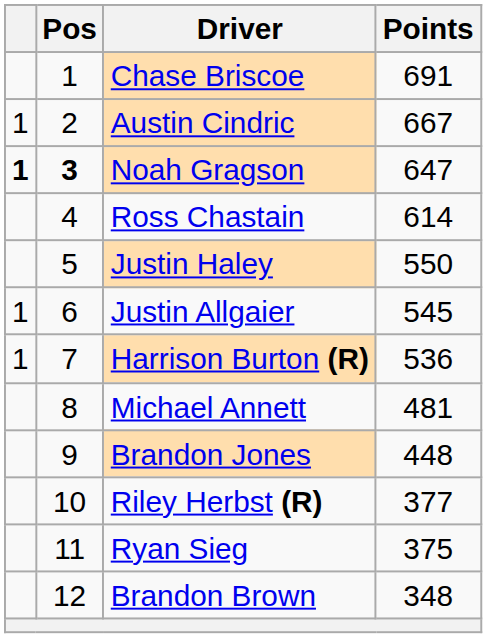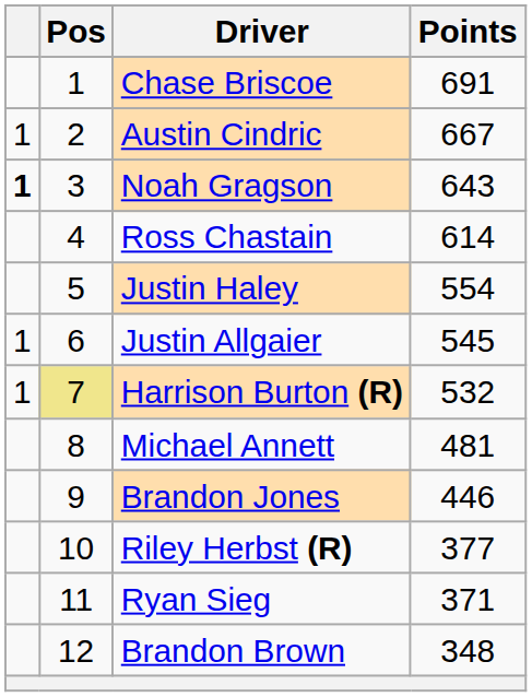Noah Gragson | Pos: bold -> normal
Noah Gragson | Points: 647 -> 643
Justin Haley | Points: 550 -> 554
Harrison Burton (R) | Pos: no background -> khaki background
Harrison Burton (R) | Points: 536 -> 532
Brandon Jones | Points: 448 -> 446
Ryan Sieg | Points: 375 -> 371
